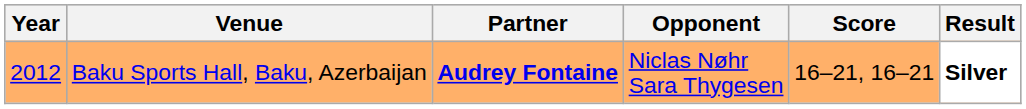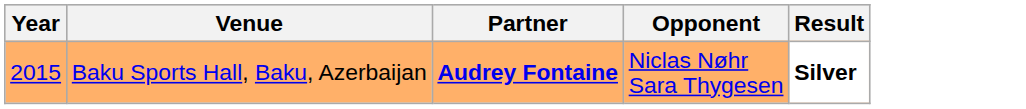- column: Score | 16–21, 16–21
Baku Sports Hall, Baku, Azerbaijan | Year: 2012 -> 2015
